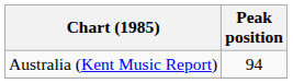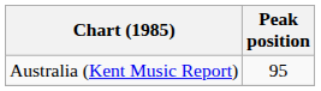Australia (Kent Music Report) | Peak position: 94 -> 95
